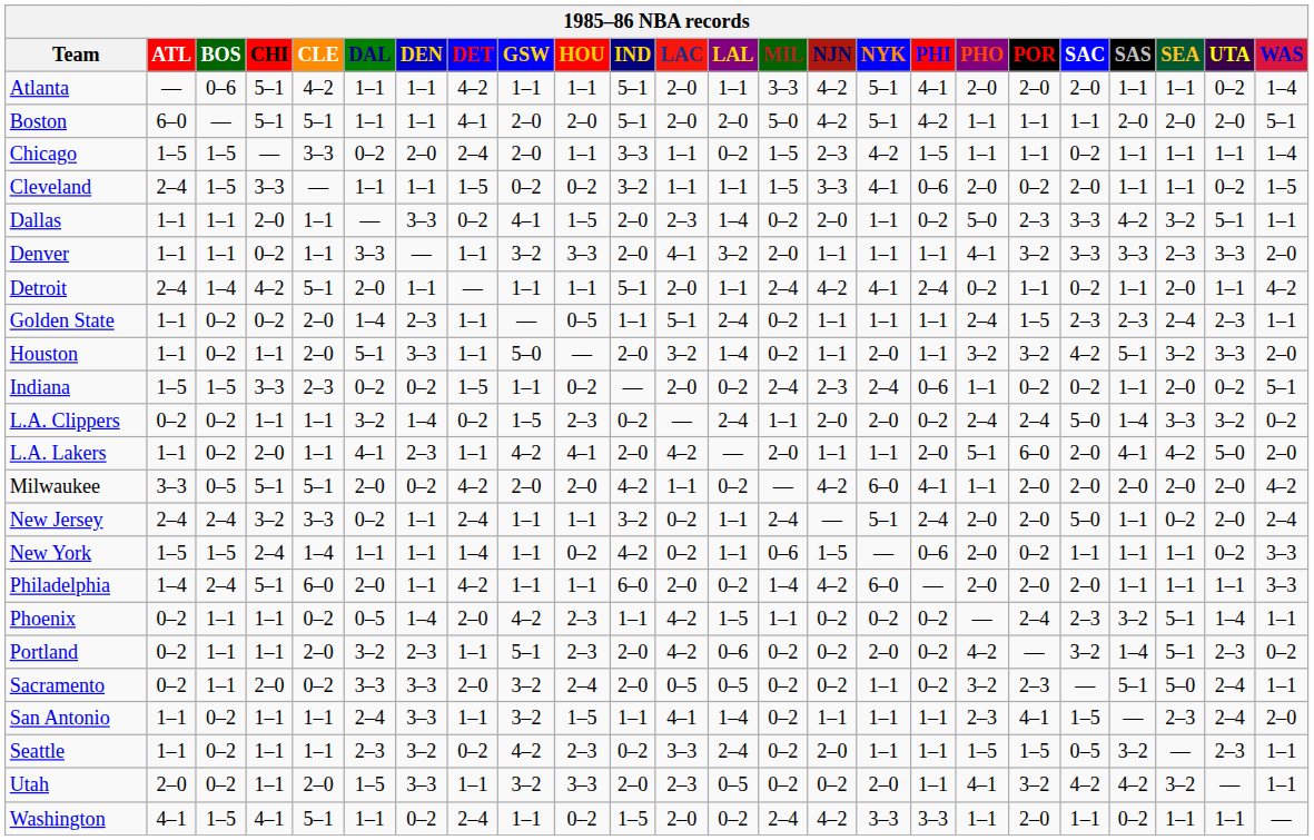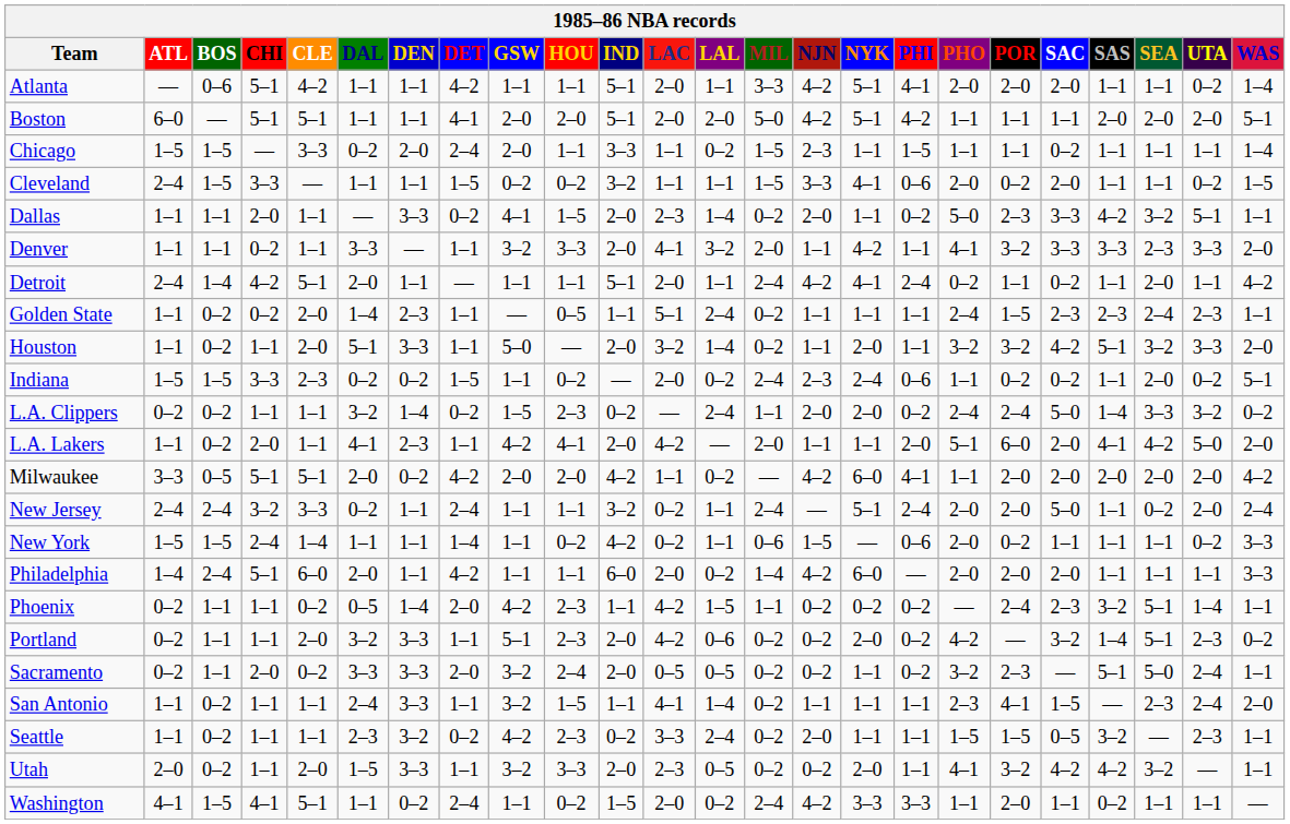Chicago | NYK: 4–2 -> 1–1
Denver | NYK: 1–1 -> 4–2
Portland | DEN: 2–3 -> 3–3
